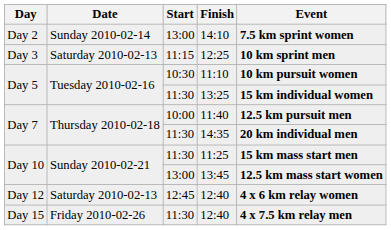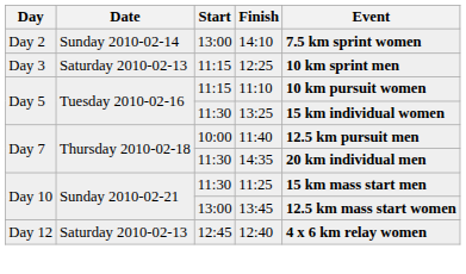11:10 | Start: 10:30 -> 11:15
- row: Day 15 | Friday 2010-02-26 | 11:30 | 12:40 | 4 x 7.5 km relay men
